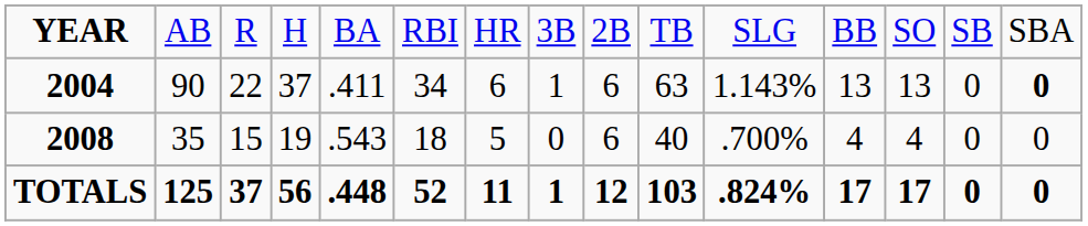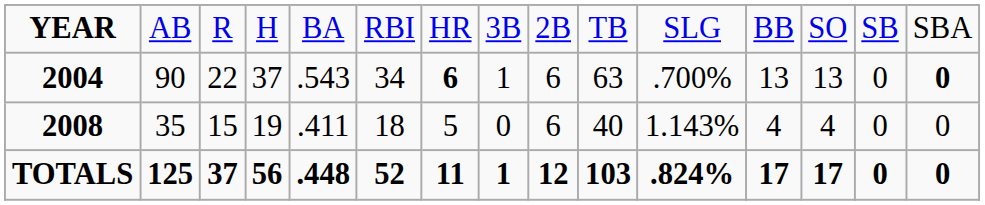2004 | column 5: .411 -> .543
2004 | column 7: normal -> bold
2004 | column 11: 1.143% -> .700%
2008 | column 5: .543 -> .411
2008 | column 11: .700% -> 1.143%
